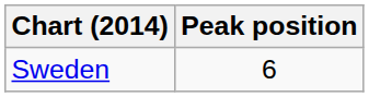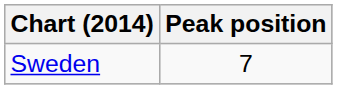Sweden | Peak position: 6 -> 7
